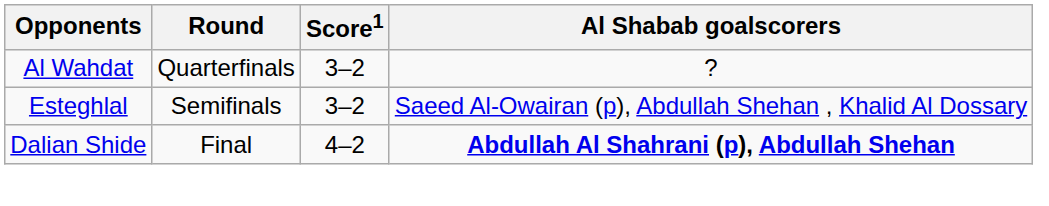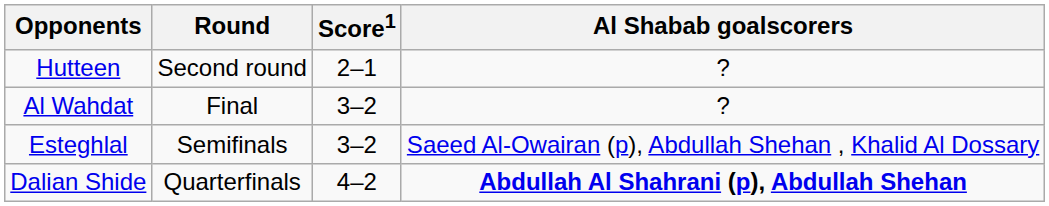+ row: Hutteen | Second round | 2–1 | ?
Al Wahdat | Round: Quarterfinals -> Final
Dalian Shide | Round: Final -> Quarterfinals
